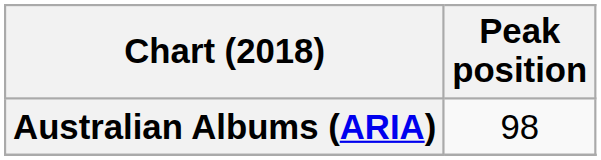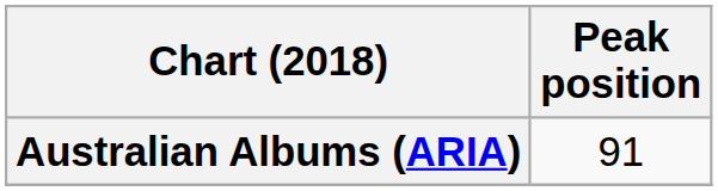Australian Albums (ARIA) | Peak position: 98 -> 91
